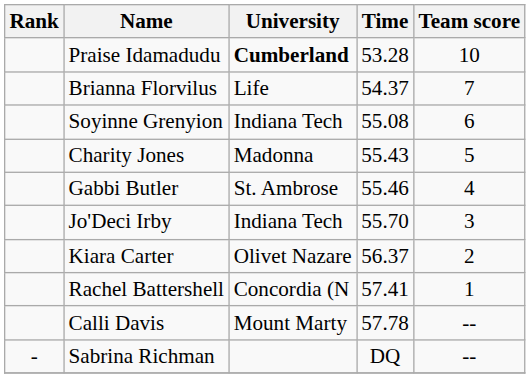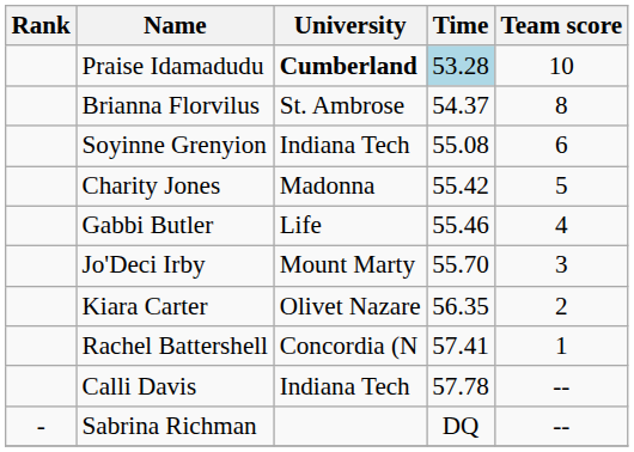Praise Idamadudu | Time: no background -> lightblue background
Brianna Florvilus | University: Life -> St. Ambrose
Brianna Florvilus | Team score: 7 -> 8
Charity Jones | Time: 55.43 -> 55.42
Gabbi Butler | University: St. Ambrose -> Life
Jo'Deci Irby | University: Indiana Tech -> Mount Marty
Kiara Carter | Time: 56.37 -> 56.35
Calli Davis | University: Mount Marty -> Indiana Tech
